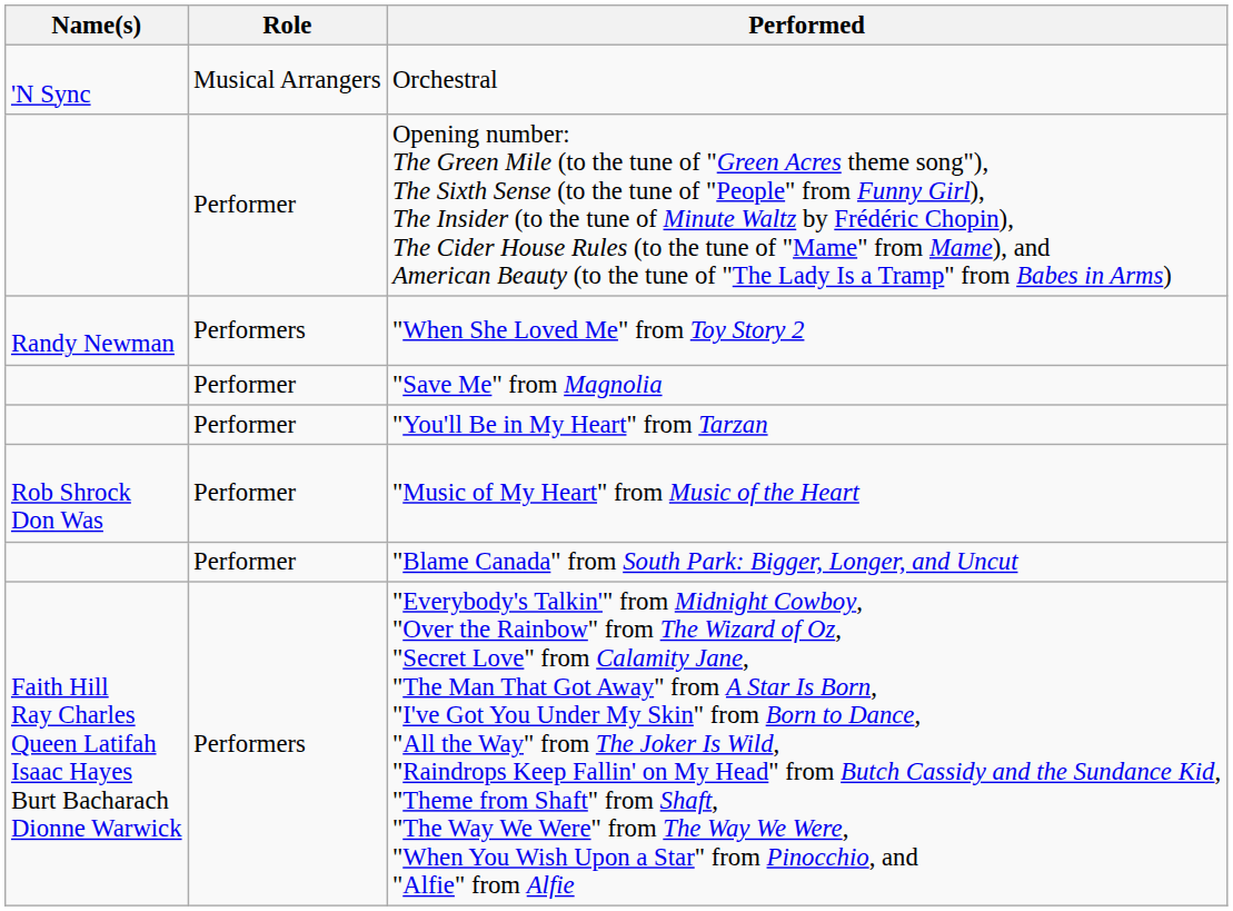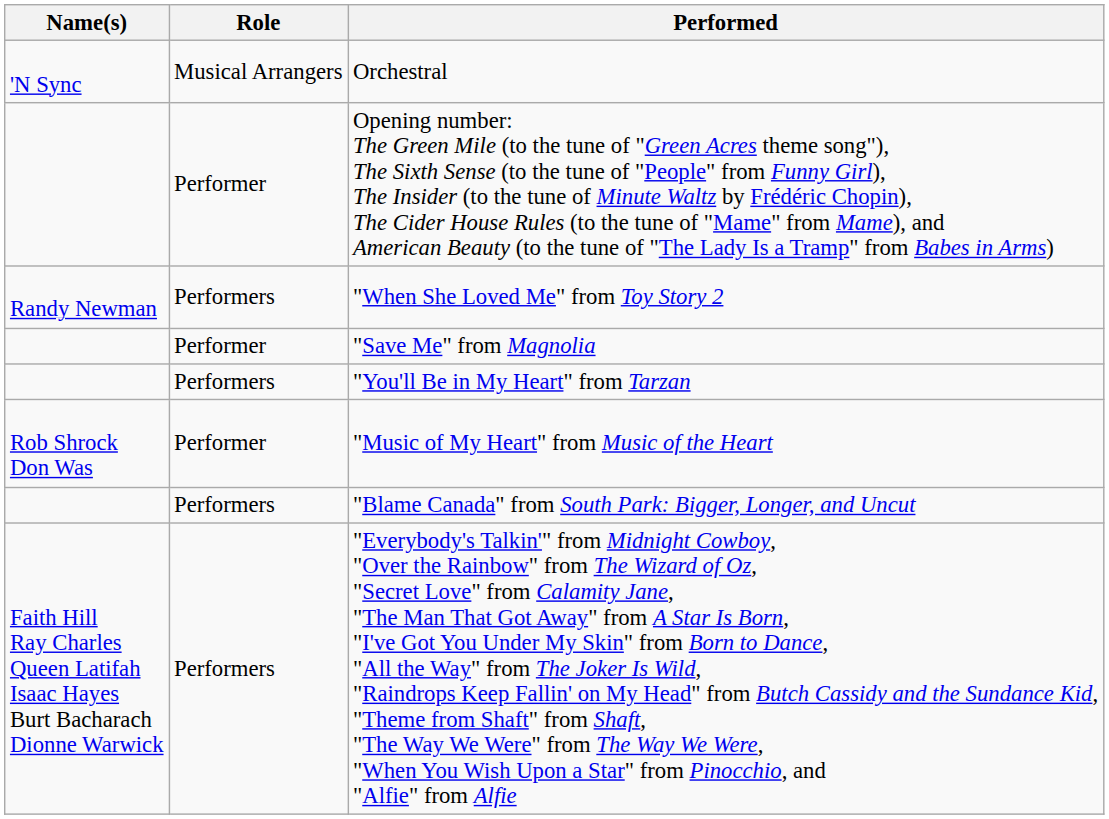"You'll Be in My Heart" from Tarzan | Role: Performer -> Performers
"Blame Canada" from South Park: Bigger, Longer, and Uncut | Role: Performer -> Performers
